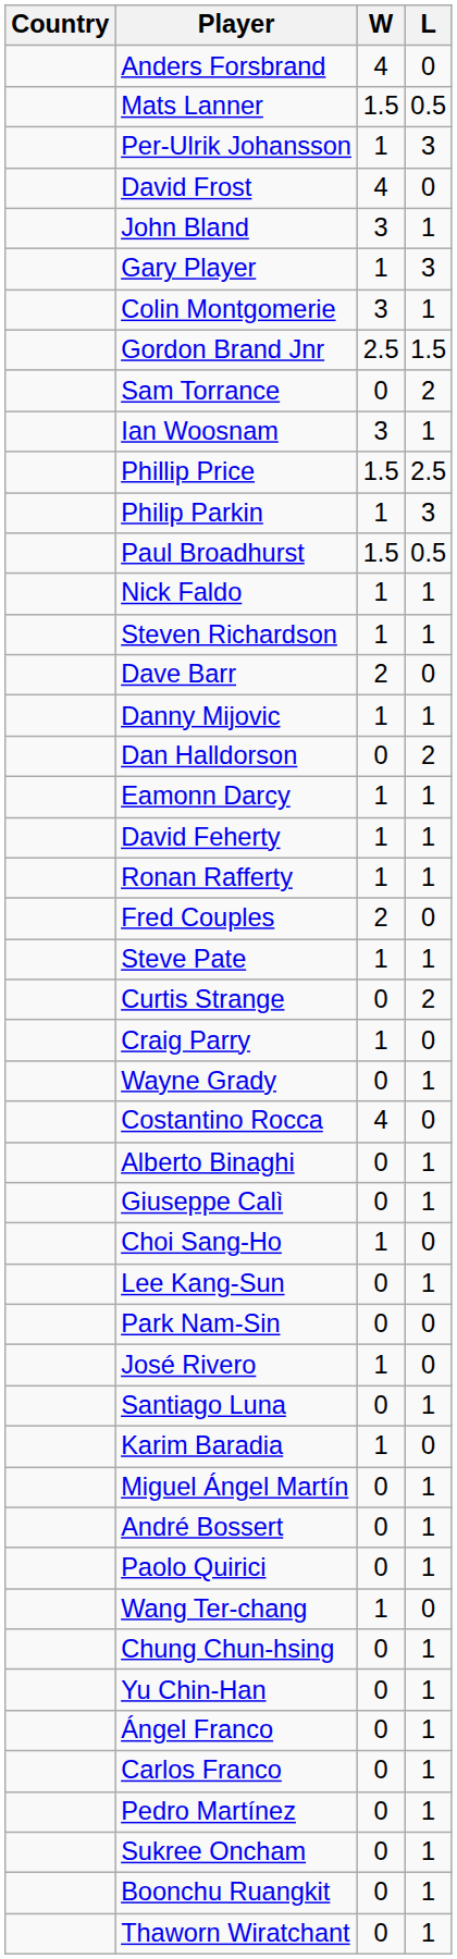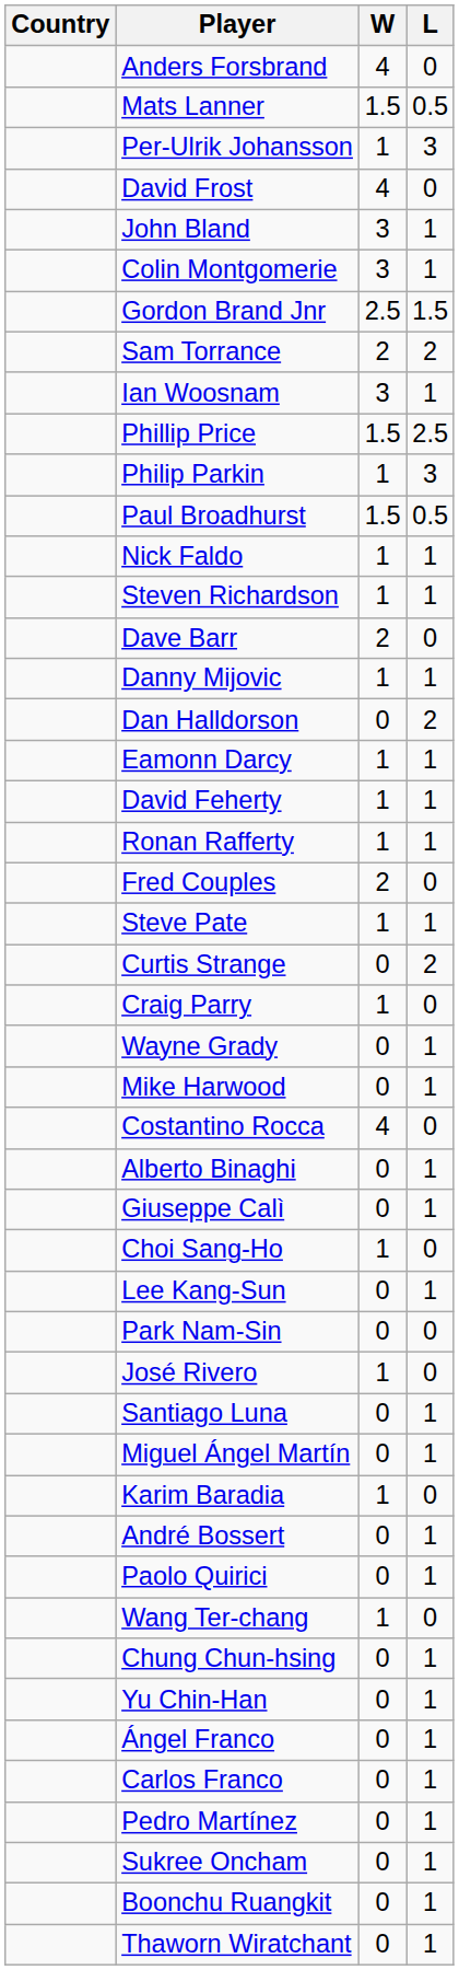- row: Gary Player | 1 | 3
Sam Torrance | W: 0 -> 2
+ row: Mike Harwood | 0 | 1
rows swapped: Miguel Ángel Martín <-> Karim Baradia
